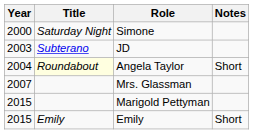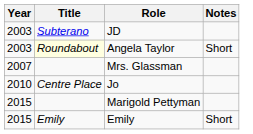- row: 2000 | Saturday Night | Simone
Angela Taylor | Year: 2004 -> 2003
+ row: 2010 | Centre Place | Jo
